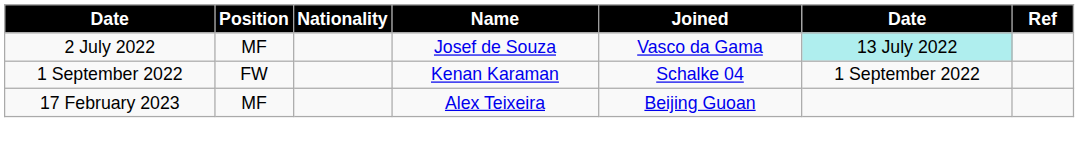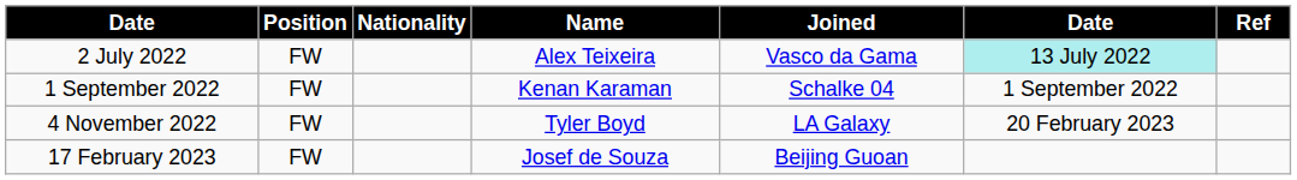2 July 2022 | Position: MF -> FW
2 July 2022 | Name: Josef de Souza -> Alex Teixeira
+ row: 4 November 2022 | FW | Tyler Boyd | LA Galaxy | 20 February 2023
17 February 2023 | Position: MF -> FW
17 February 2023 | Name: Alex Teixeira -> Josef de Souza
